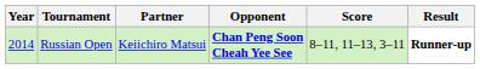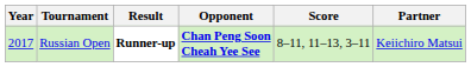columns swapped: Partner <-> Result
Russian Open | Year: 2014 -> 2017
